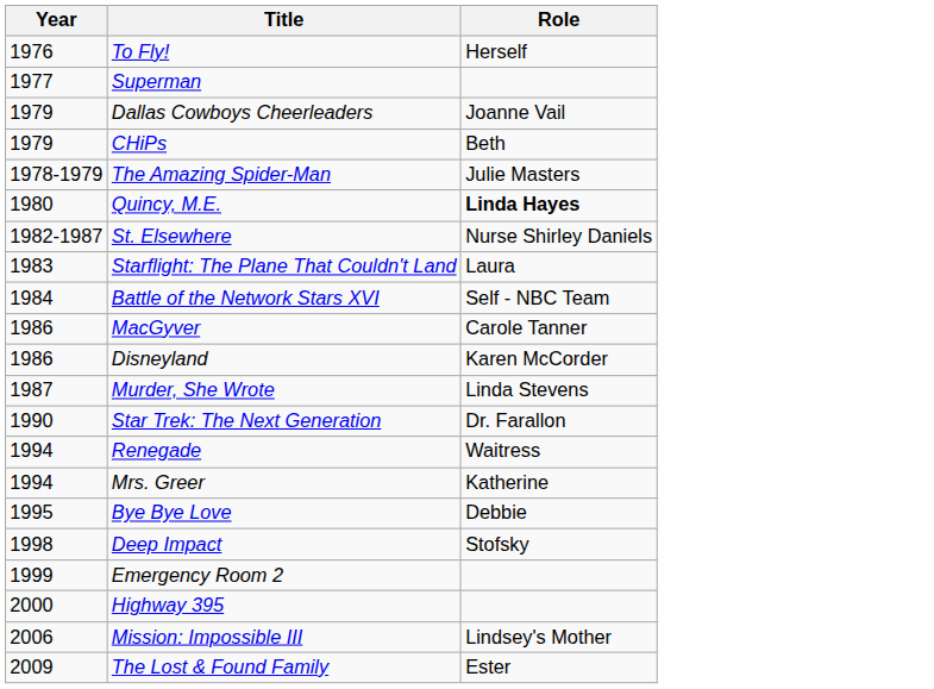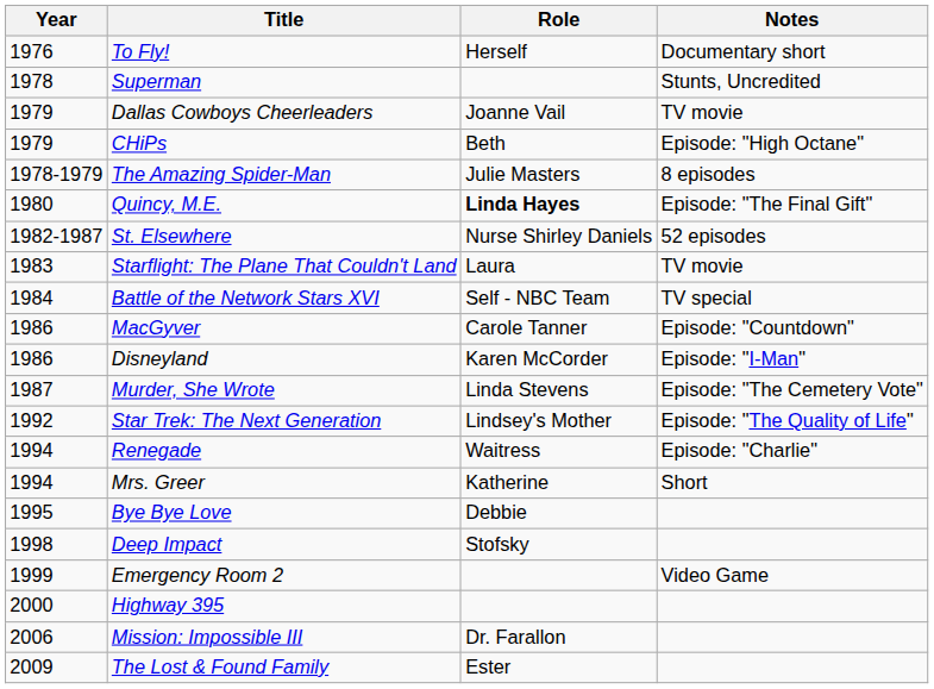+ column: Notes | Documentary short | Stunts, Uncredited | TV movie | Episode: "High Octane" | 8 episodes | Episode: "The Final Gift" | 52 episodes | TV movie | TV special | Episode: "Countdown" | Episode: "I-Man" | Episode: "The Cemetery Vote" | Episode: "The Quality of Life" | Episode: "Charlie" | Short | Video Game
Superman | Year: 1977 -> 1978
Star Trek: The Next Generation | Year: 1990 -> 1992
Star Trek: The Next Generation | Role: Dr. Farallon -> Lindsey's Mother
Mission: Impossible III | Role: Lindsey's Mother -> Dr. Farallon
